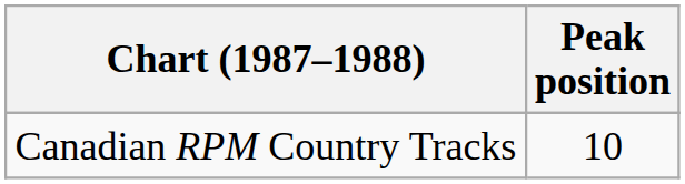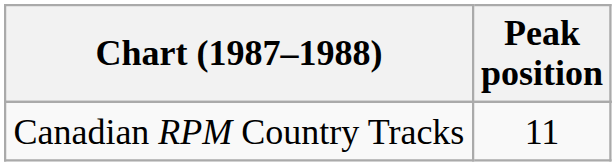Canadian RPM Country Tracks | Peak position: 10 -> 11
